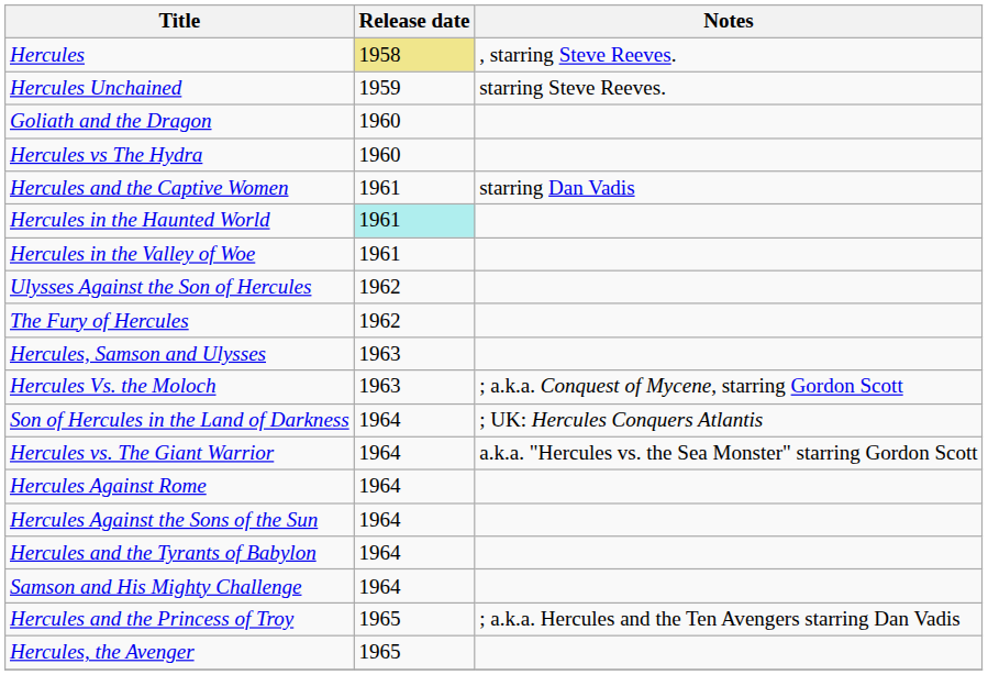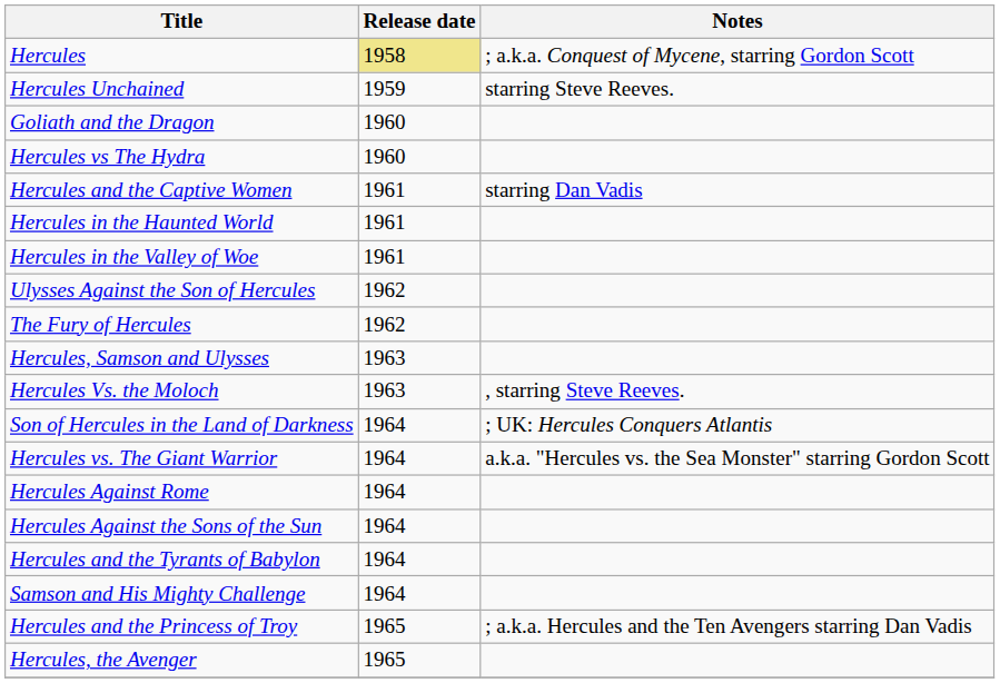Hercules | Notes: , starring Steve Reeves. -> ; a.k.a. Conquest of Mycene, starring Gordon Scott
Hercules in the Haunted World | Release date: paleturquoise background -> no background
Hercules Vs. the Moloch | Notes: ; a.k.a. Conquest of Mycene, starring Gordon Scott -> , starring Steve Reeves.
